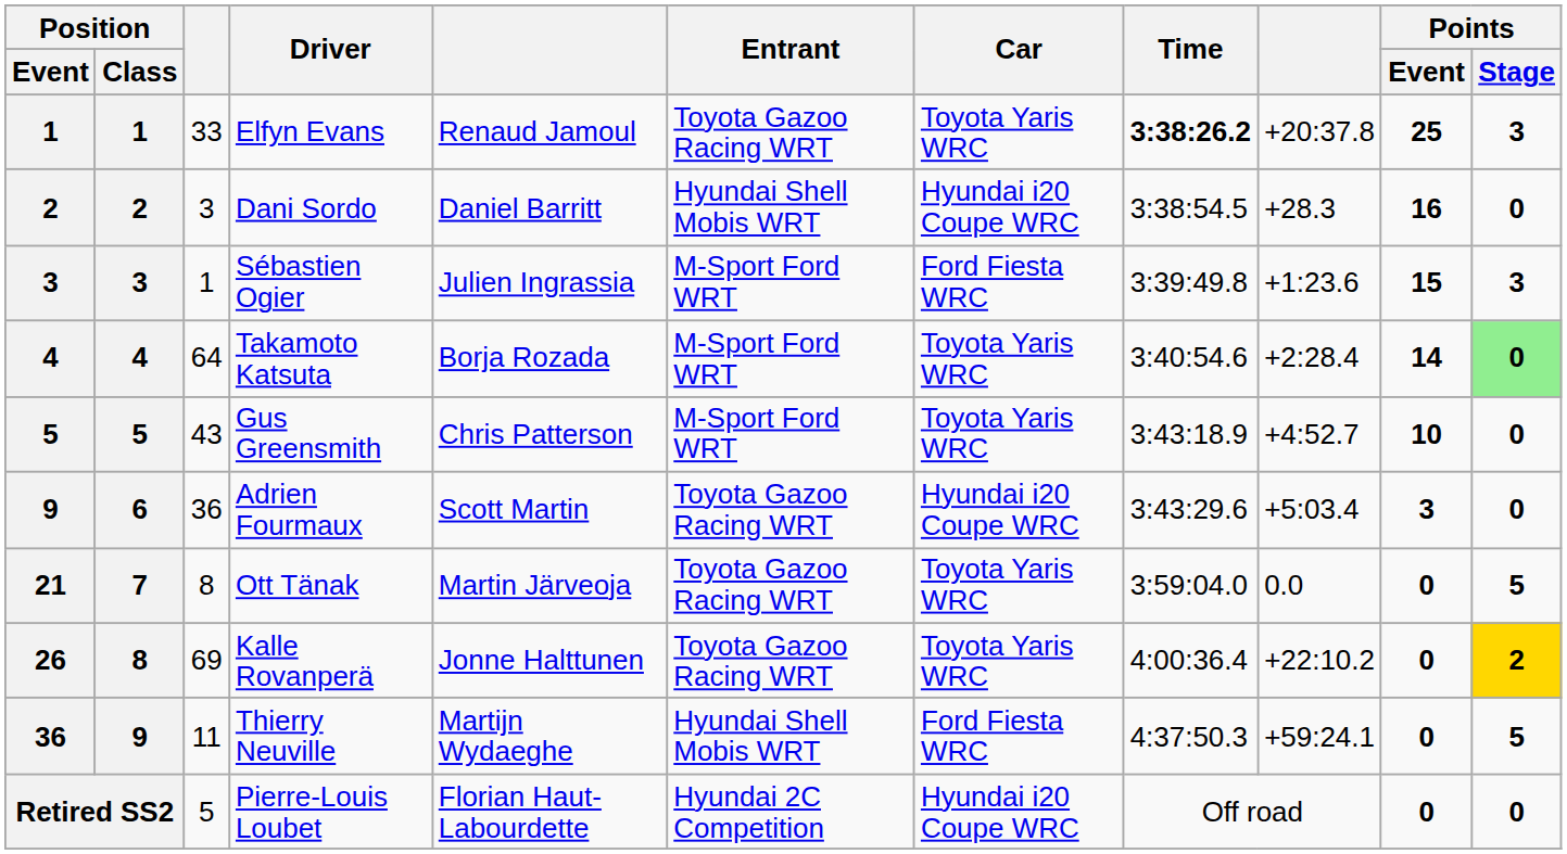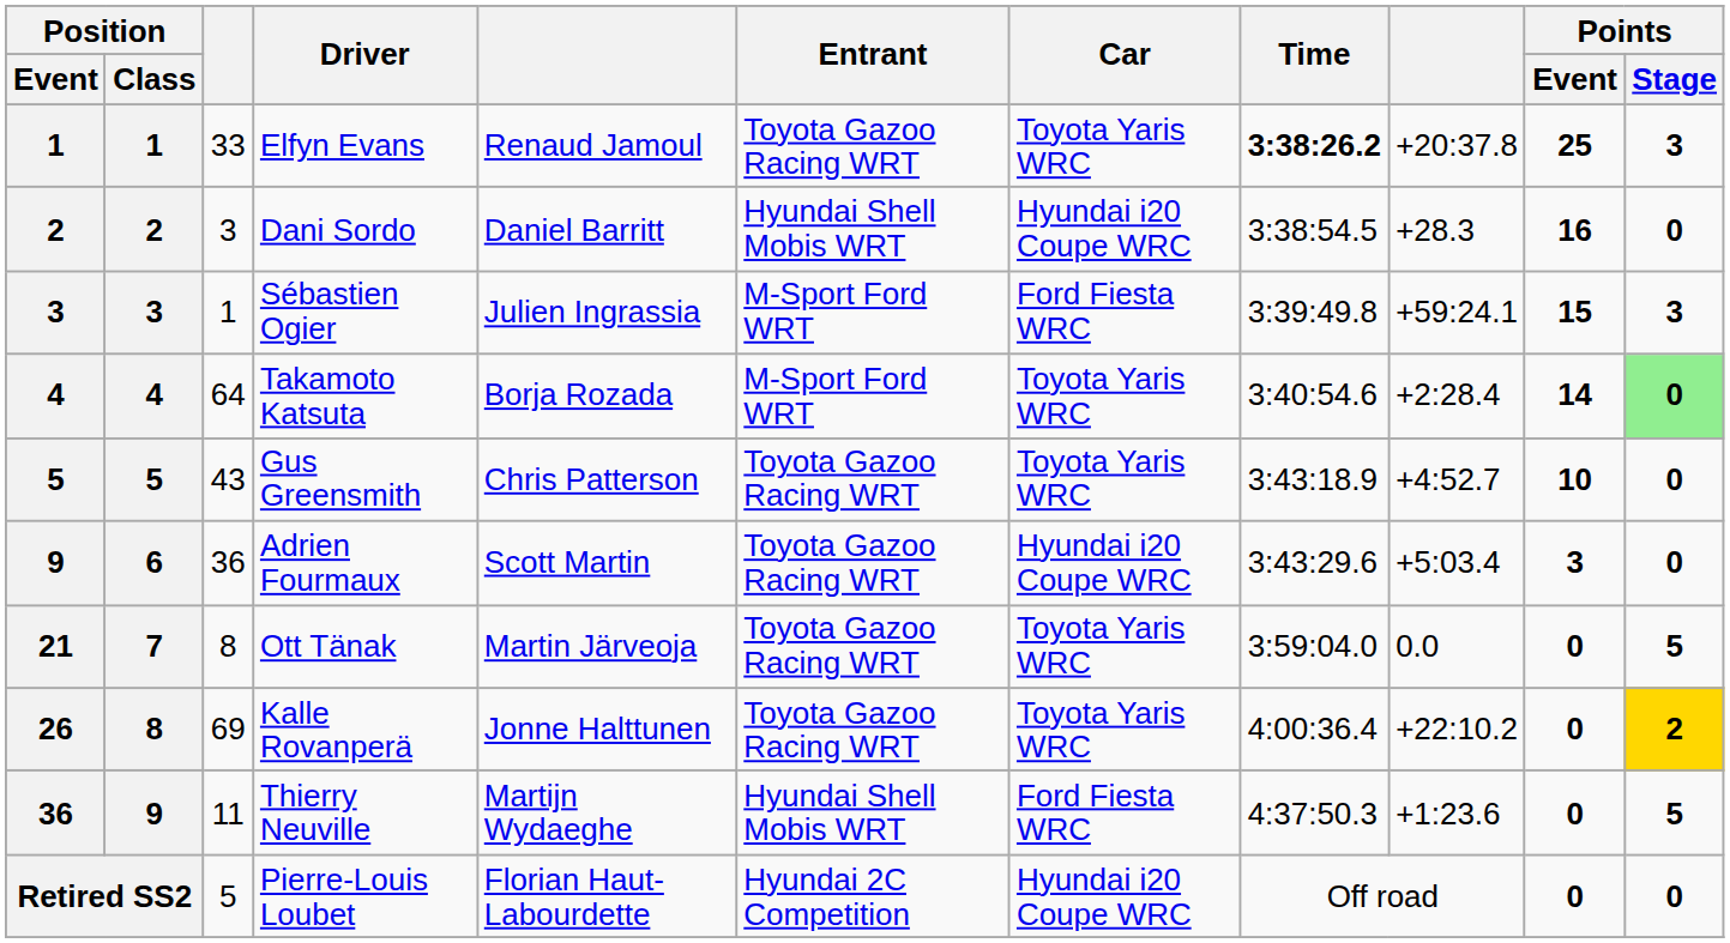Sébastien Ogier | column 9: +1:23.6 -> +59:24.1
Gus Greensmith | Entrant: M-Sport Ford WRT -> Toyota Gazoo Racing WRT
Thierry Neuville | column 9: +59:24.1 -> +1:23.6
